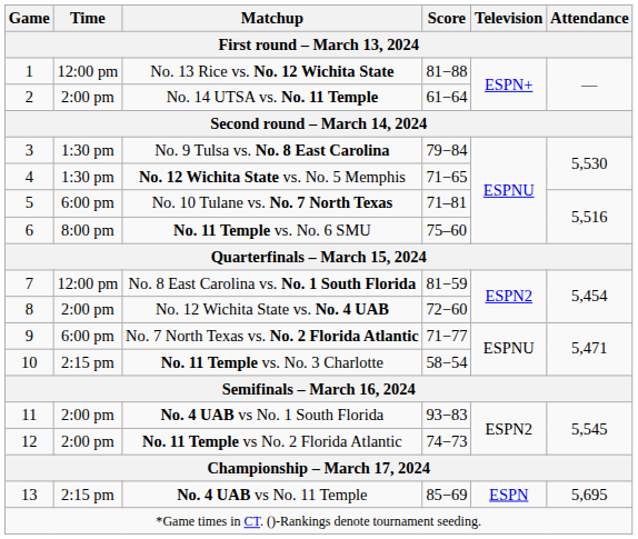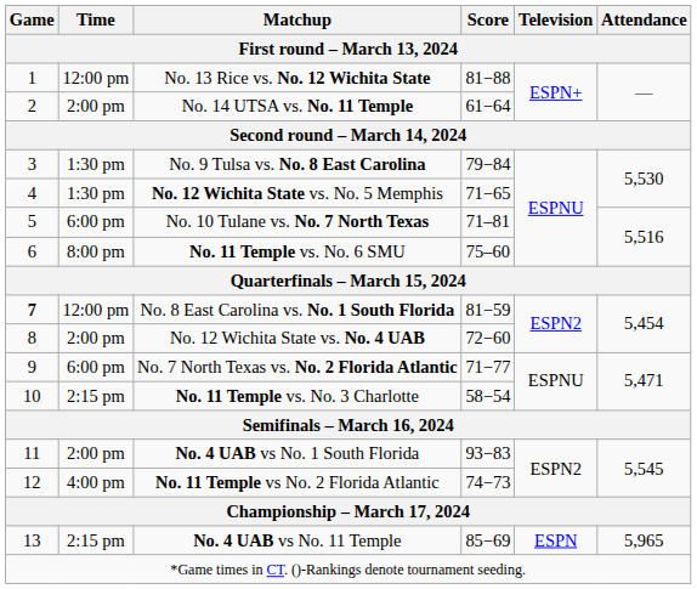No. 8 East Carolina vs. No. 1 South Florida | Game / First round – March 13, 2024: normal -> bold
No. 11 Temple vs No. 2 Florida Atlantic | Time / First round – March 13, 2024: 2:00 pm -> 4:00 pm
No. 4 UAB vs No. 11 Temple | Attendance / First round – March 13, 2024: 5,695 -> 5,965
